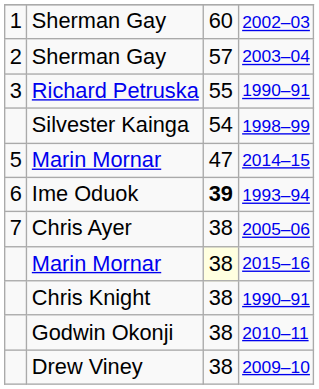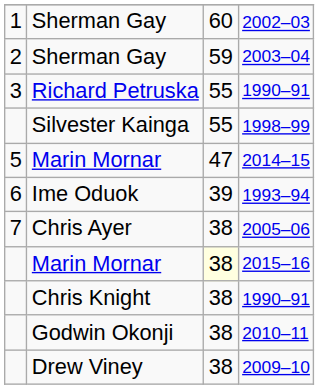2003–04 | column 3: 57 -> 59
1998–99 | column 3: 54 -> 55
1993–94 | column 3: bold -> normal
